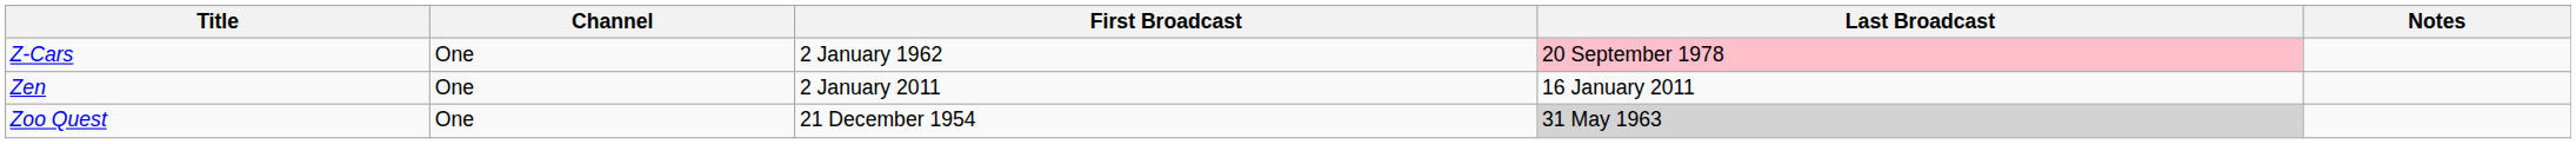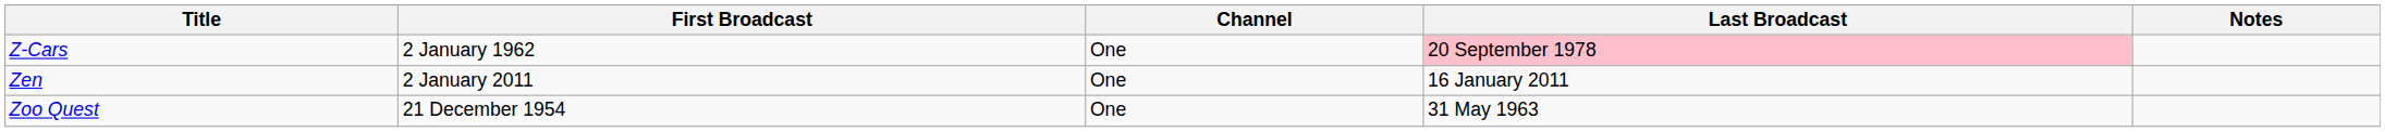columns swapped: Channel <-> First Broadcast
Zoo Quest | Last Broadcast: lightgrey background -> no background
